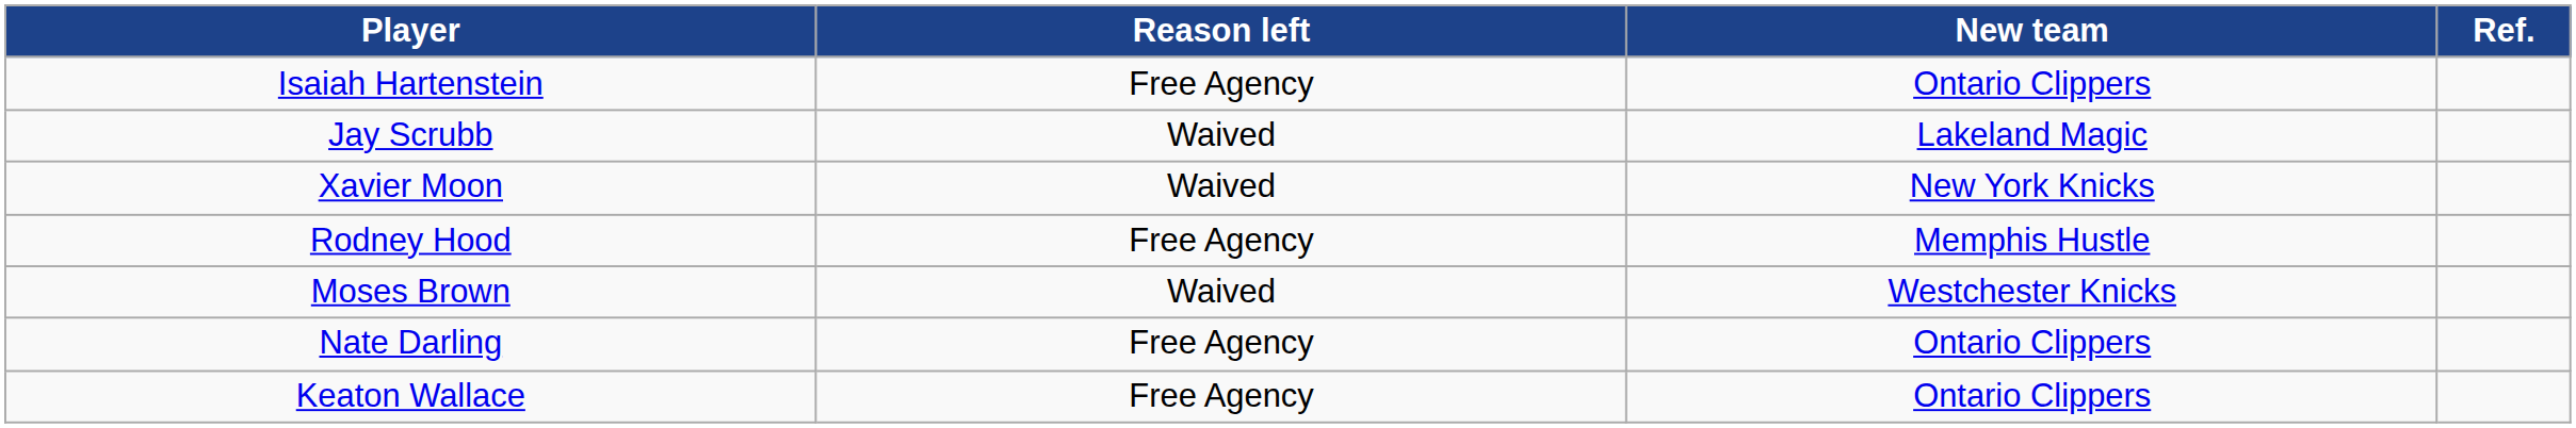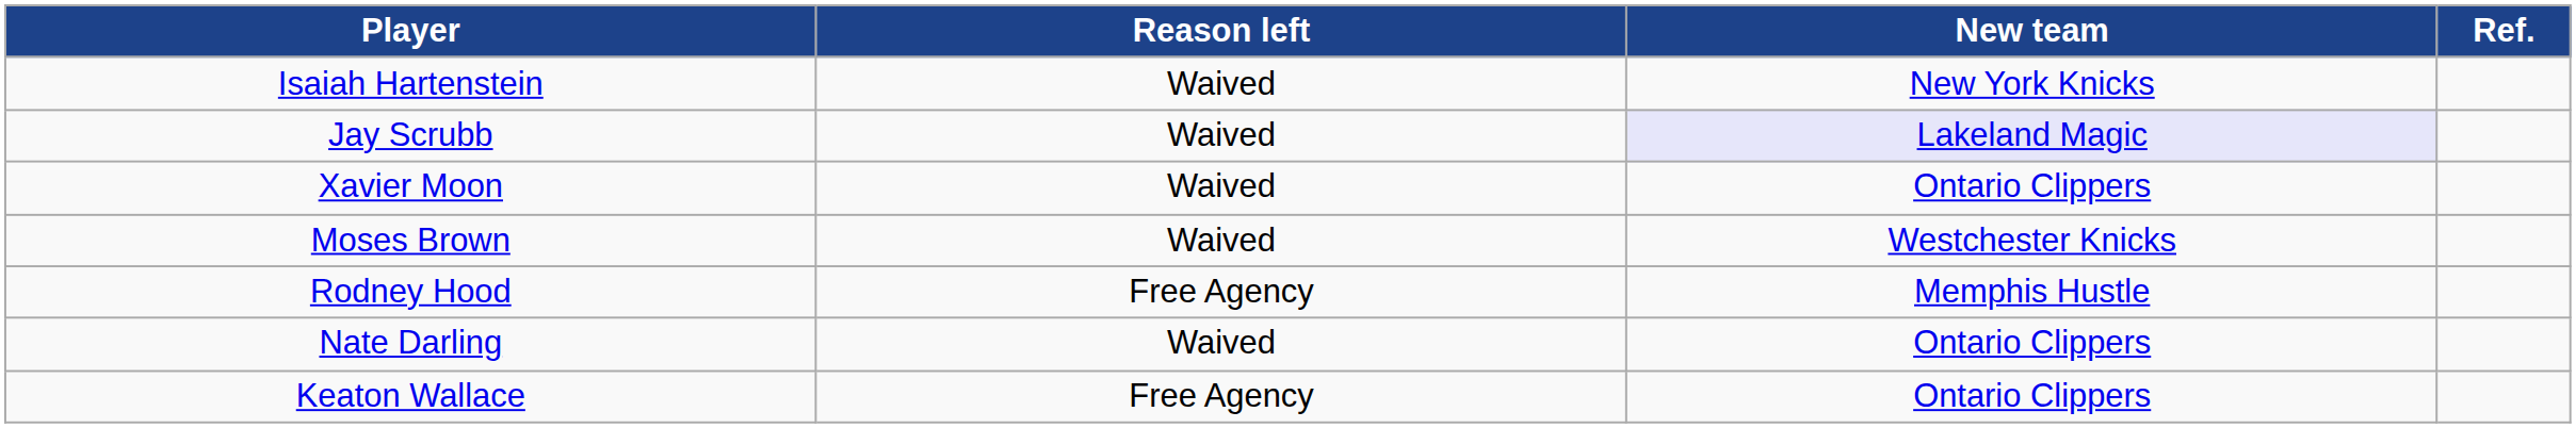Isaiah Hartenstein | Reason left: Free Agency -> Waived
Isaiah Hartenstein | New team: Ontario Clippers -> New York Knicks
Jay Scrubb | New team: no background -> lavender background
Xavier Moon | New team: New York Knicks -> Ontario Clippers
rows swapped: Rodney Hood <-> Moses Brown
Nate Darling | Reason left: Free Agency -> Waived
